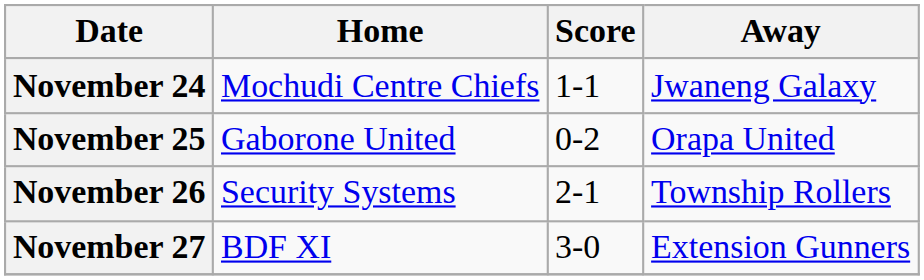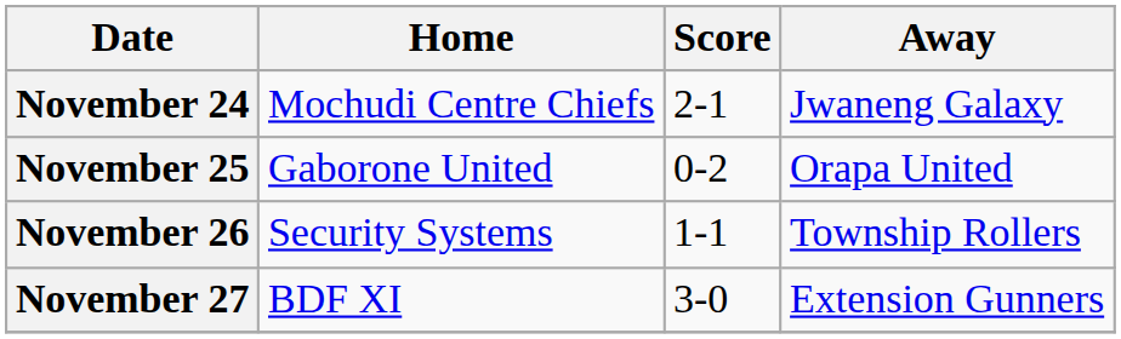November 24 | Score: 1-1 -> 2-1
November 26 | Score: 2-1 -> 1-1
